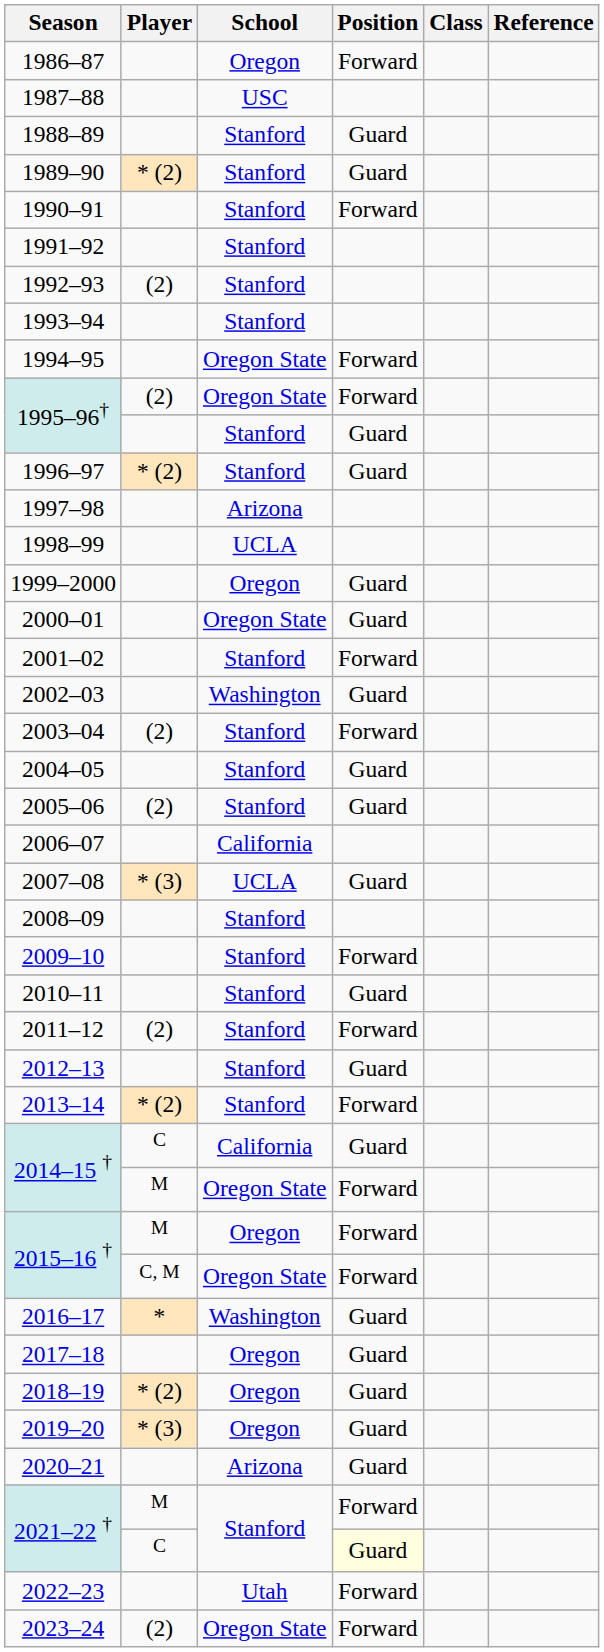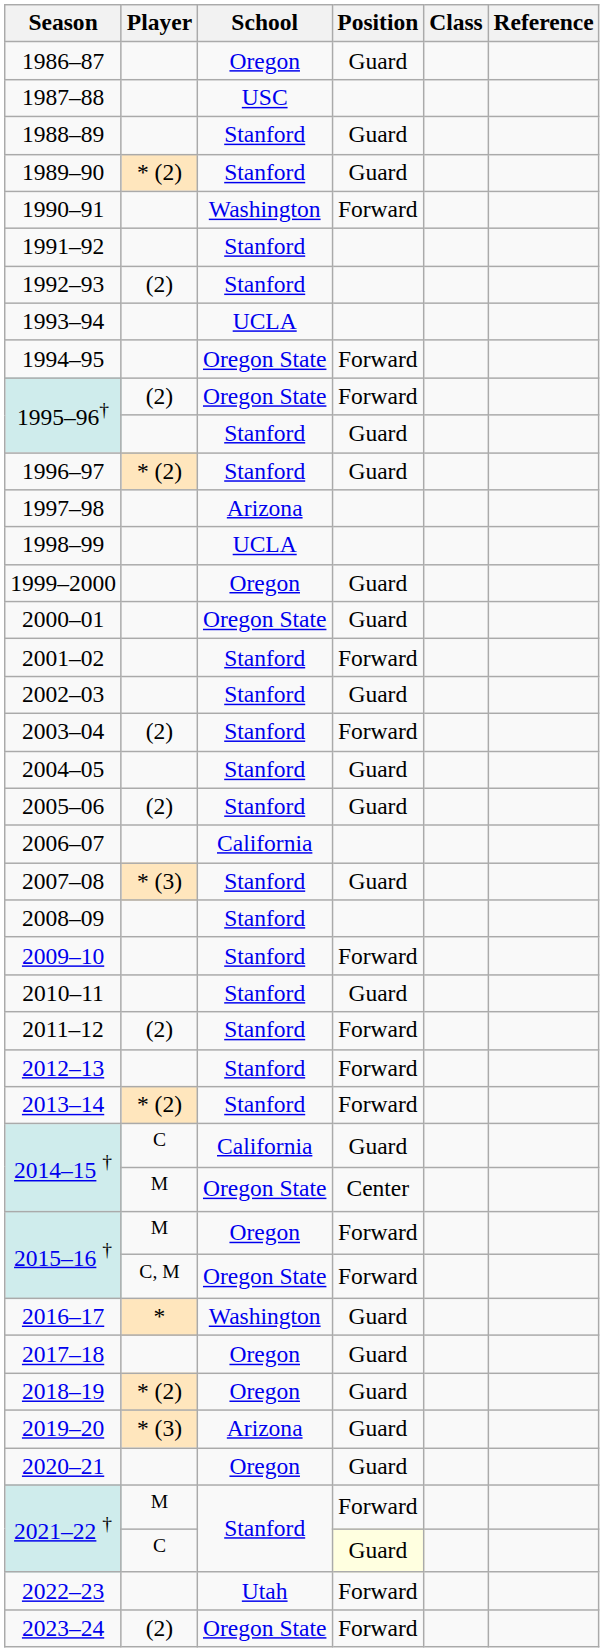1986–87 | Position: Forward -> Guard
1990–91 | School: Stanford -> Washington
1993–94 | School: Stanford -> UCLA
2002–03 | School: Washington -> Stanford
2007–08 | School: UCLA -> Stanford
2012–13 | Position: Guard -> Forward
2014–15 † / M | Position: Forward -> Center
2019–20 | School: Oregon -> Arizona
2020–21 | School: Arizona -> Oregon
